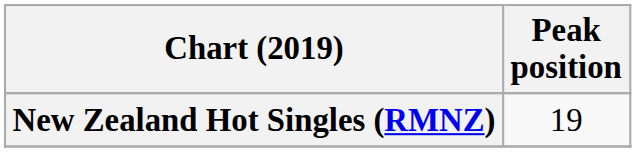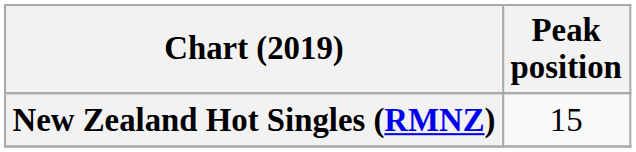New Zealand Hot Singles (RMNZ) | Peak position: 19 -> 15
